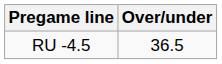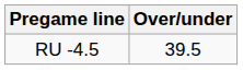RU -4.5 | Over/under: 36.5 -> 39.5
